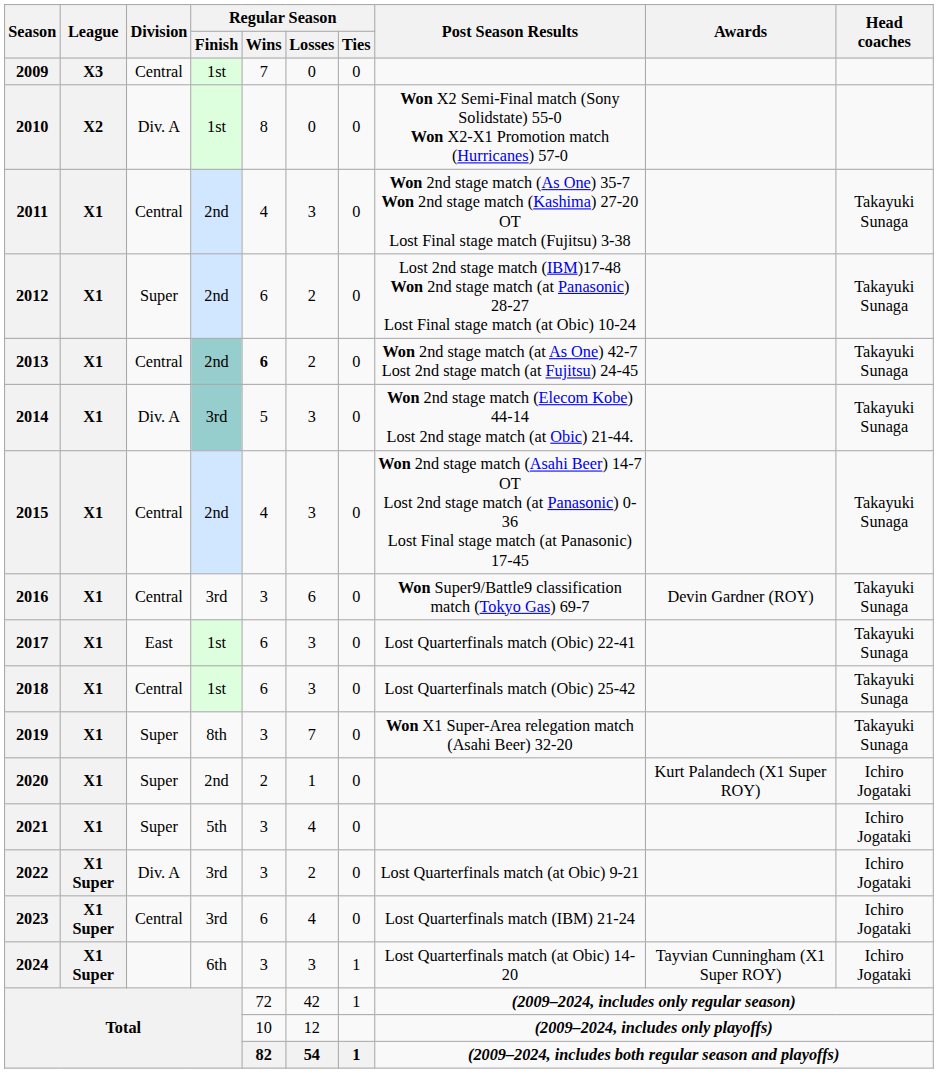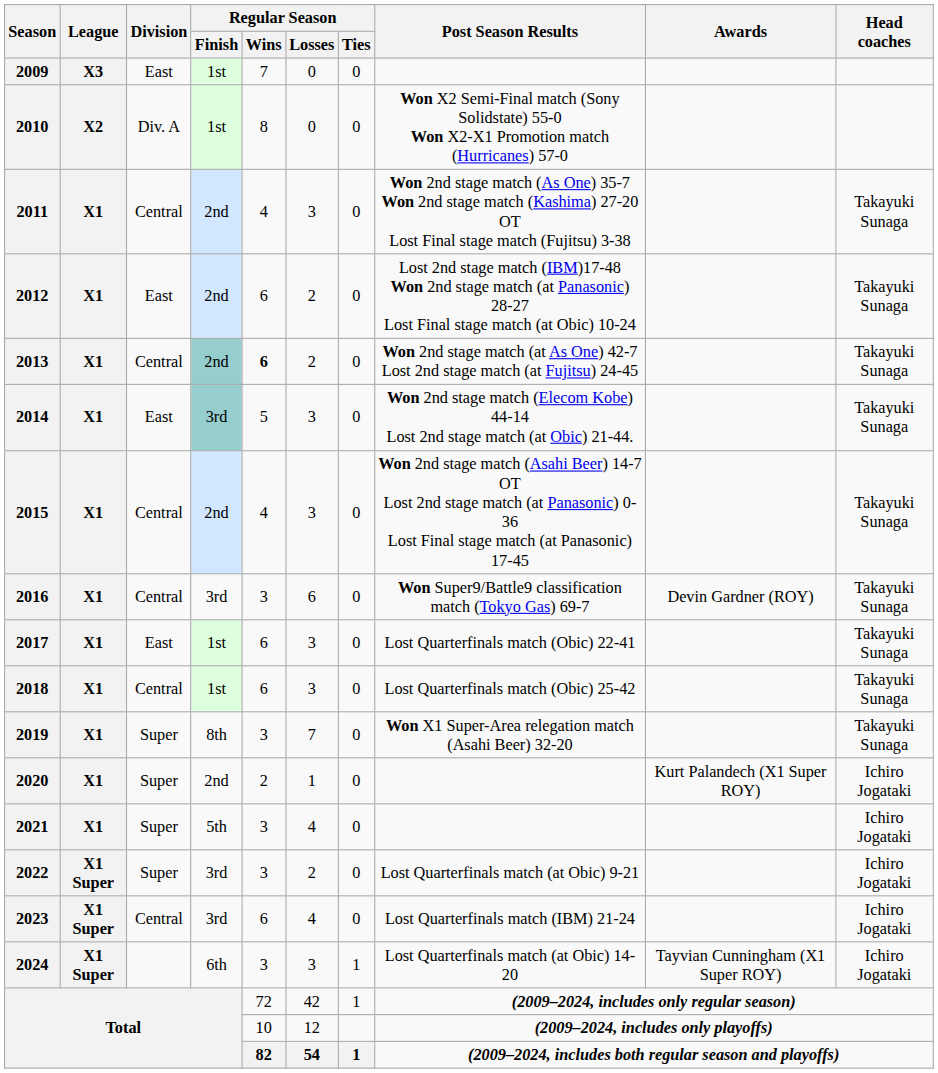2009 | Division: Central -> East
2012 | Division: Super -> East
2014 | Division: Div. A -> East
2022 | Division: Div. A -> Super
